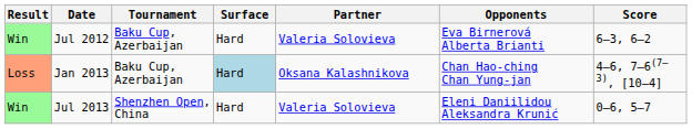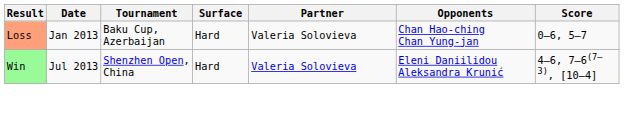- row: Win | Jul 2012 | Baku Cup, Azerbaijan | Hard | Valeria Solovieva | Eva Birnerová Alberta Brianti | 6–3, 6–2
Jan 2013 | Surface: lightblue background -> no background
Jan 2013 | Partner: Oksana Kalashnikova -> Valeria Solovieva
Jan 2013 | Score: 4–6, 7–6(7–3), [10–4] -> 0–6, 5–7
Jul 2013 | Score: 0–6, 5–7 -> 4–6, 7–6(7–3), [10–4]
